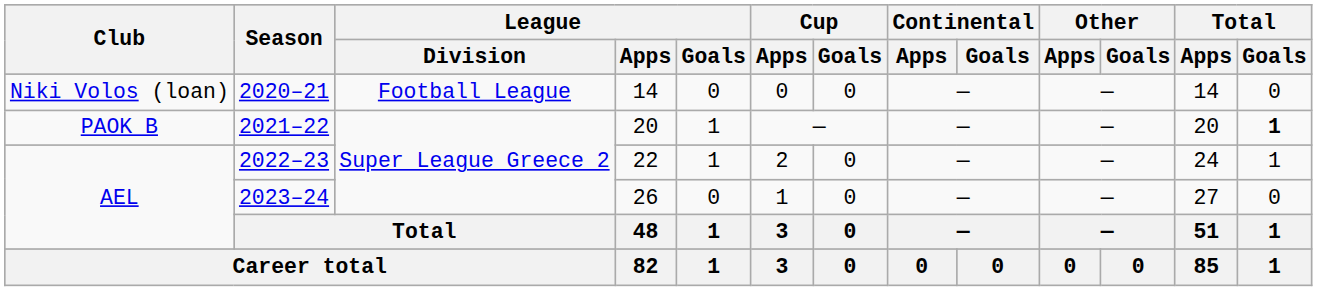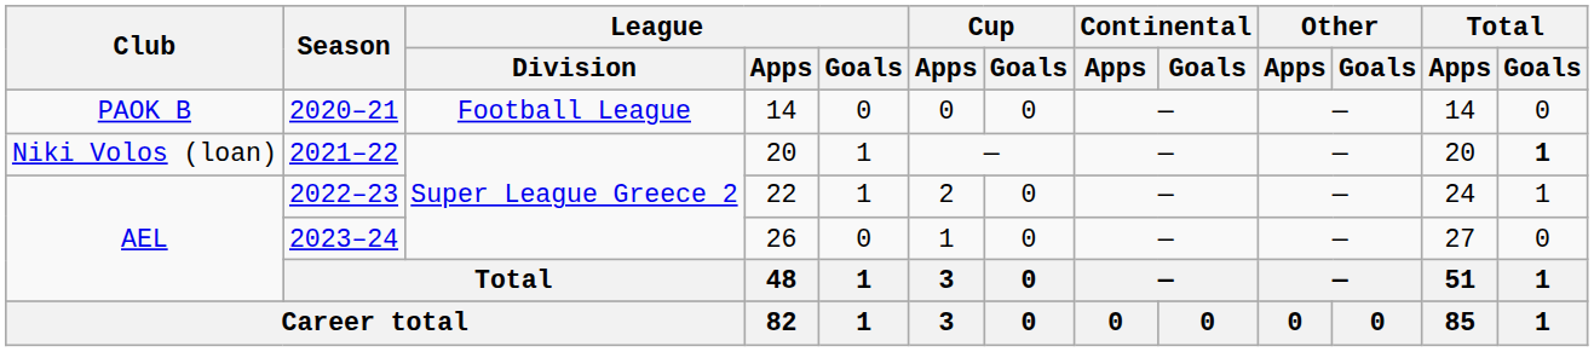2020–21 | Club: Niki Volos (loan) -> PAOK B
2021–22 | Club: PAOK B -> Niki Volos (loan)
